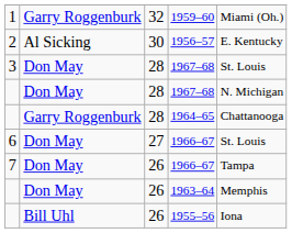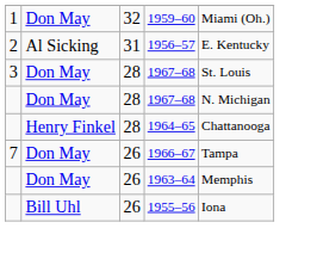1959–60 | column 2: Garry Roggenburk -> Don May
1956–57 | column 3: 30 -> 31
1964–65 | column 2: Garry Roggenburk -> Henry Finkel
- row: 6 | Don May | 27 | 1966–67 | St. Louis
